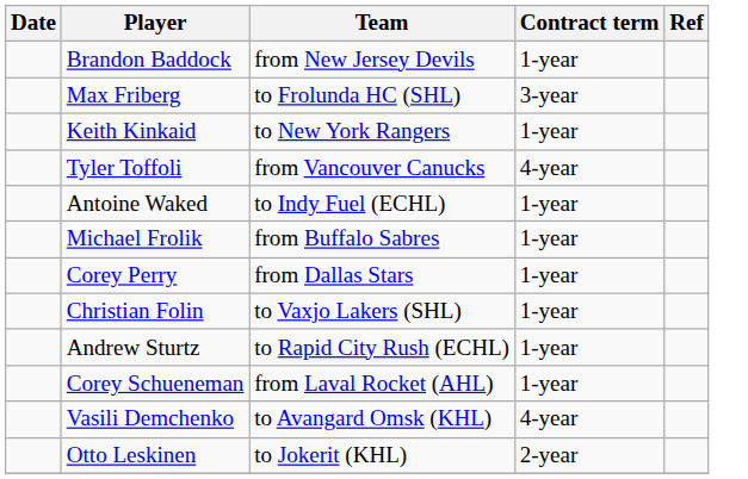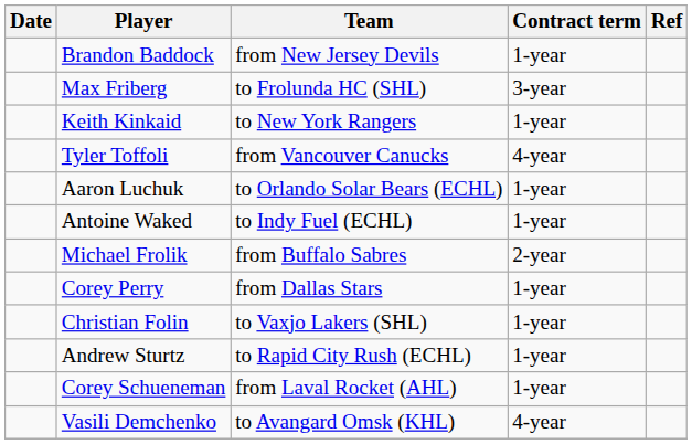+ row: Aaron Luchuk | to Orlando Solar Bears (ECHL) | 1-year
Michael Frolik | Contract term: 1-year -> 2-year
- row: Otto Leskinen | to Jokerit (KHL) | 2-year
